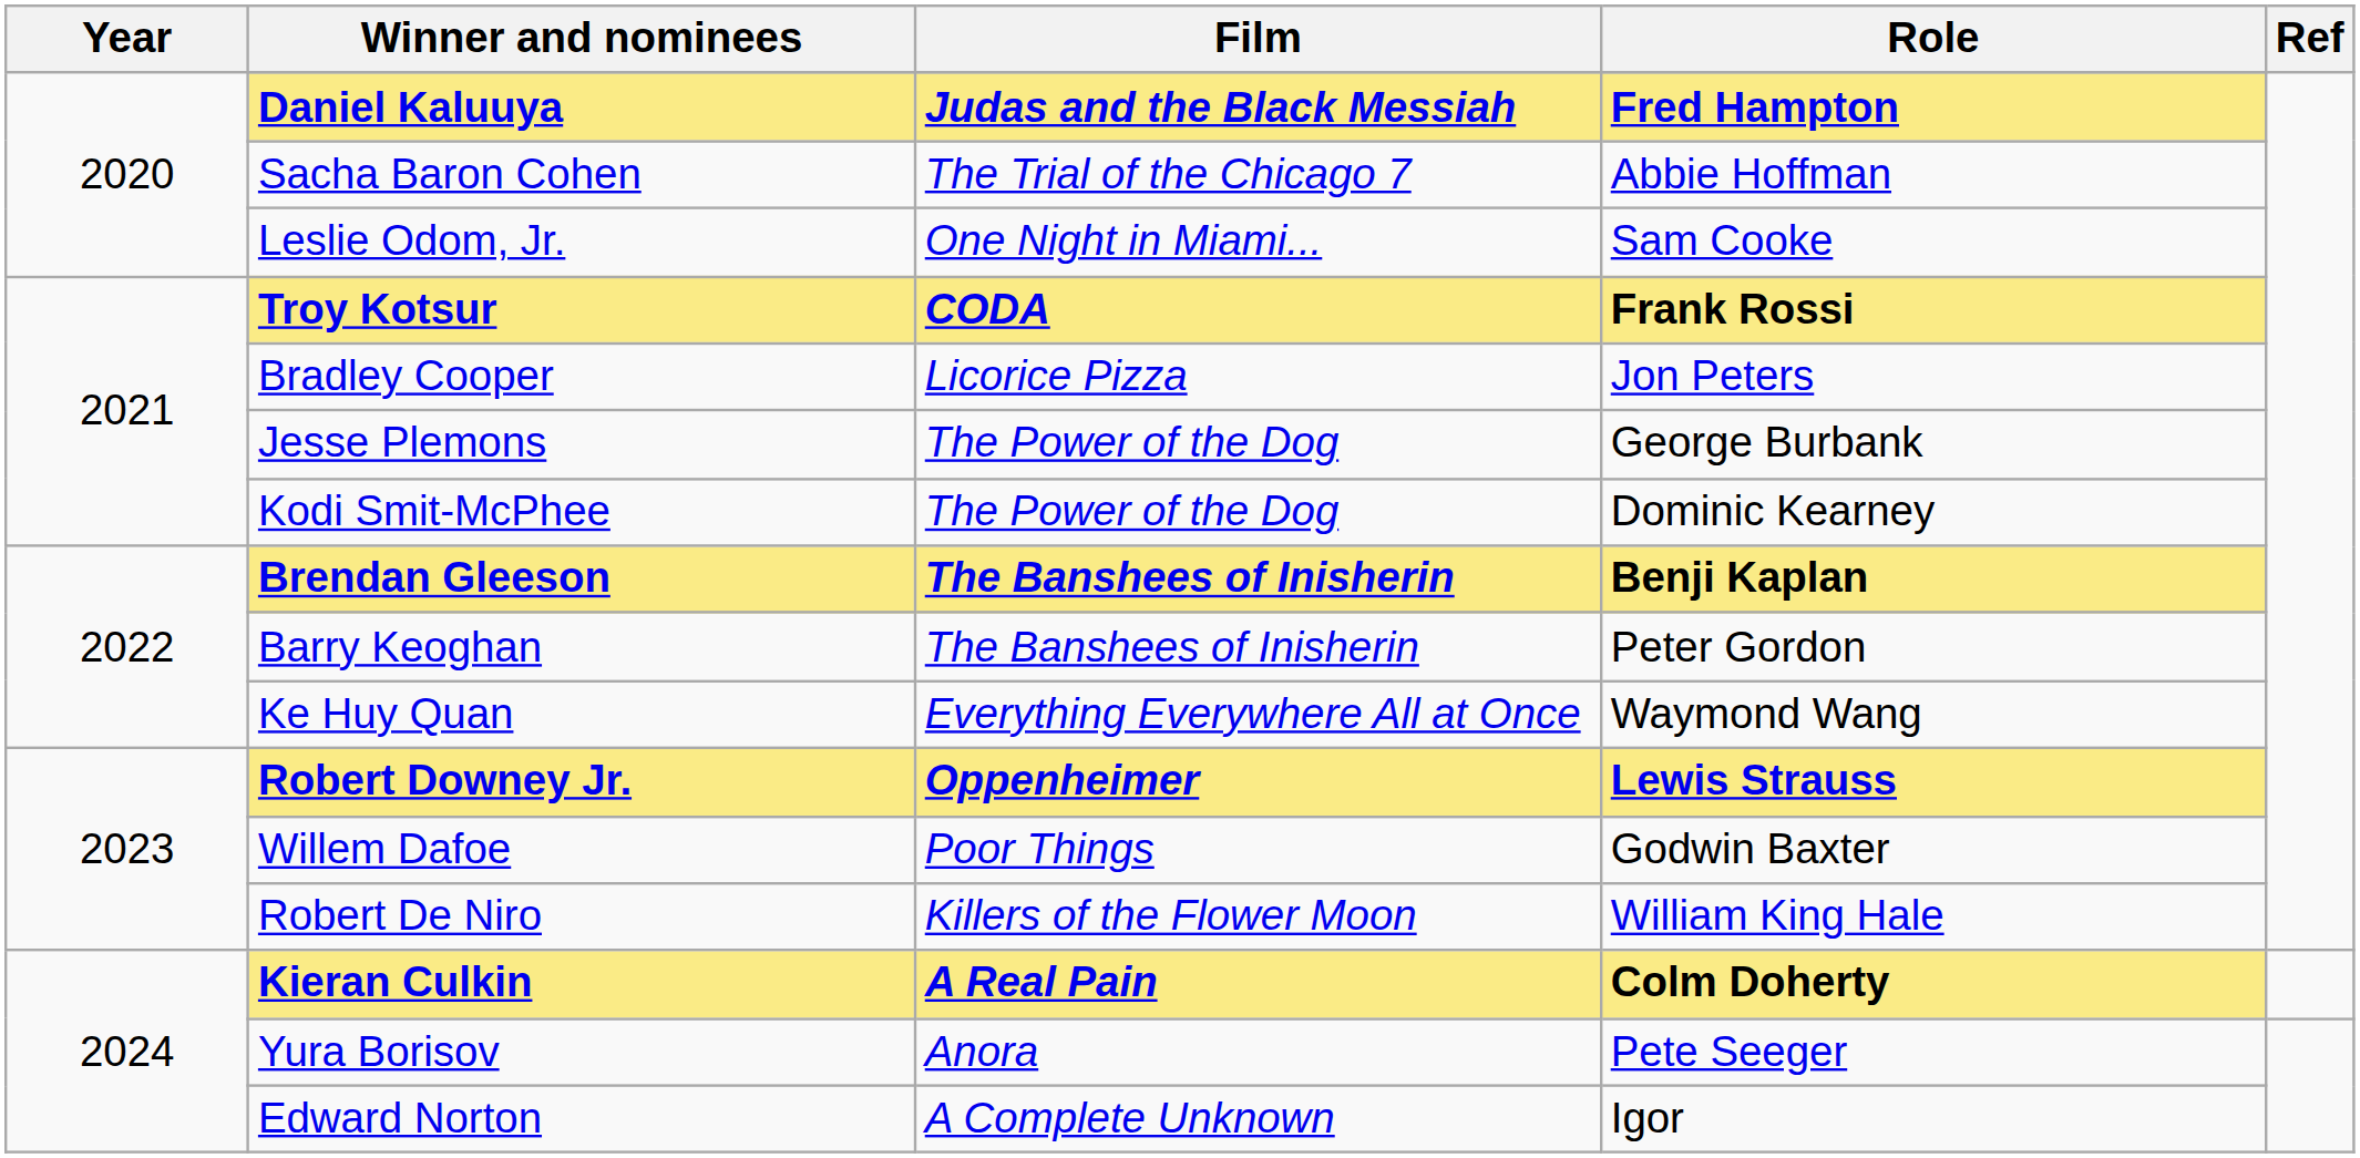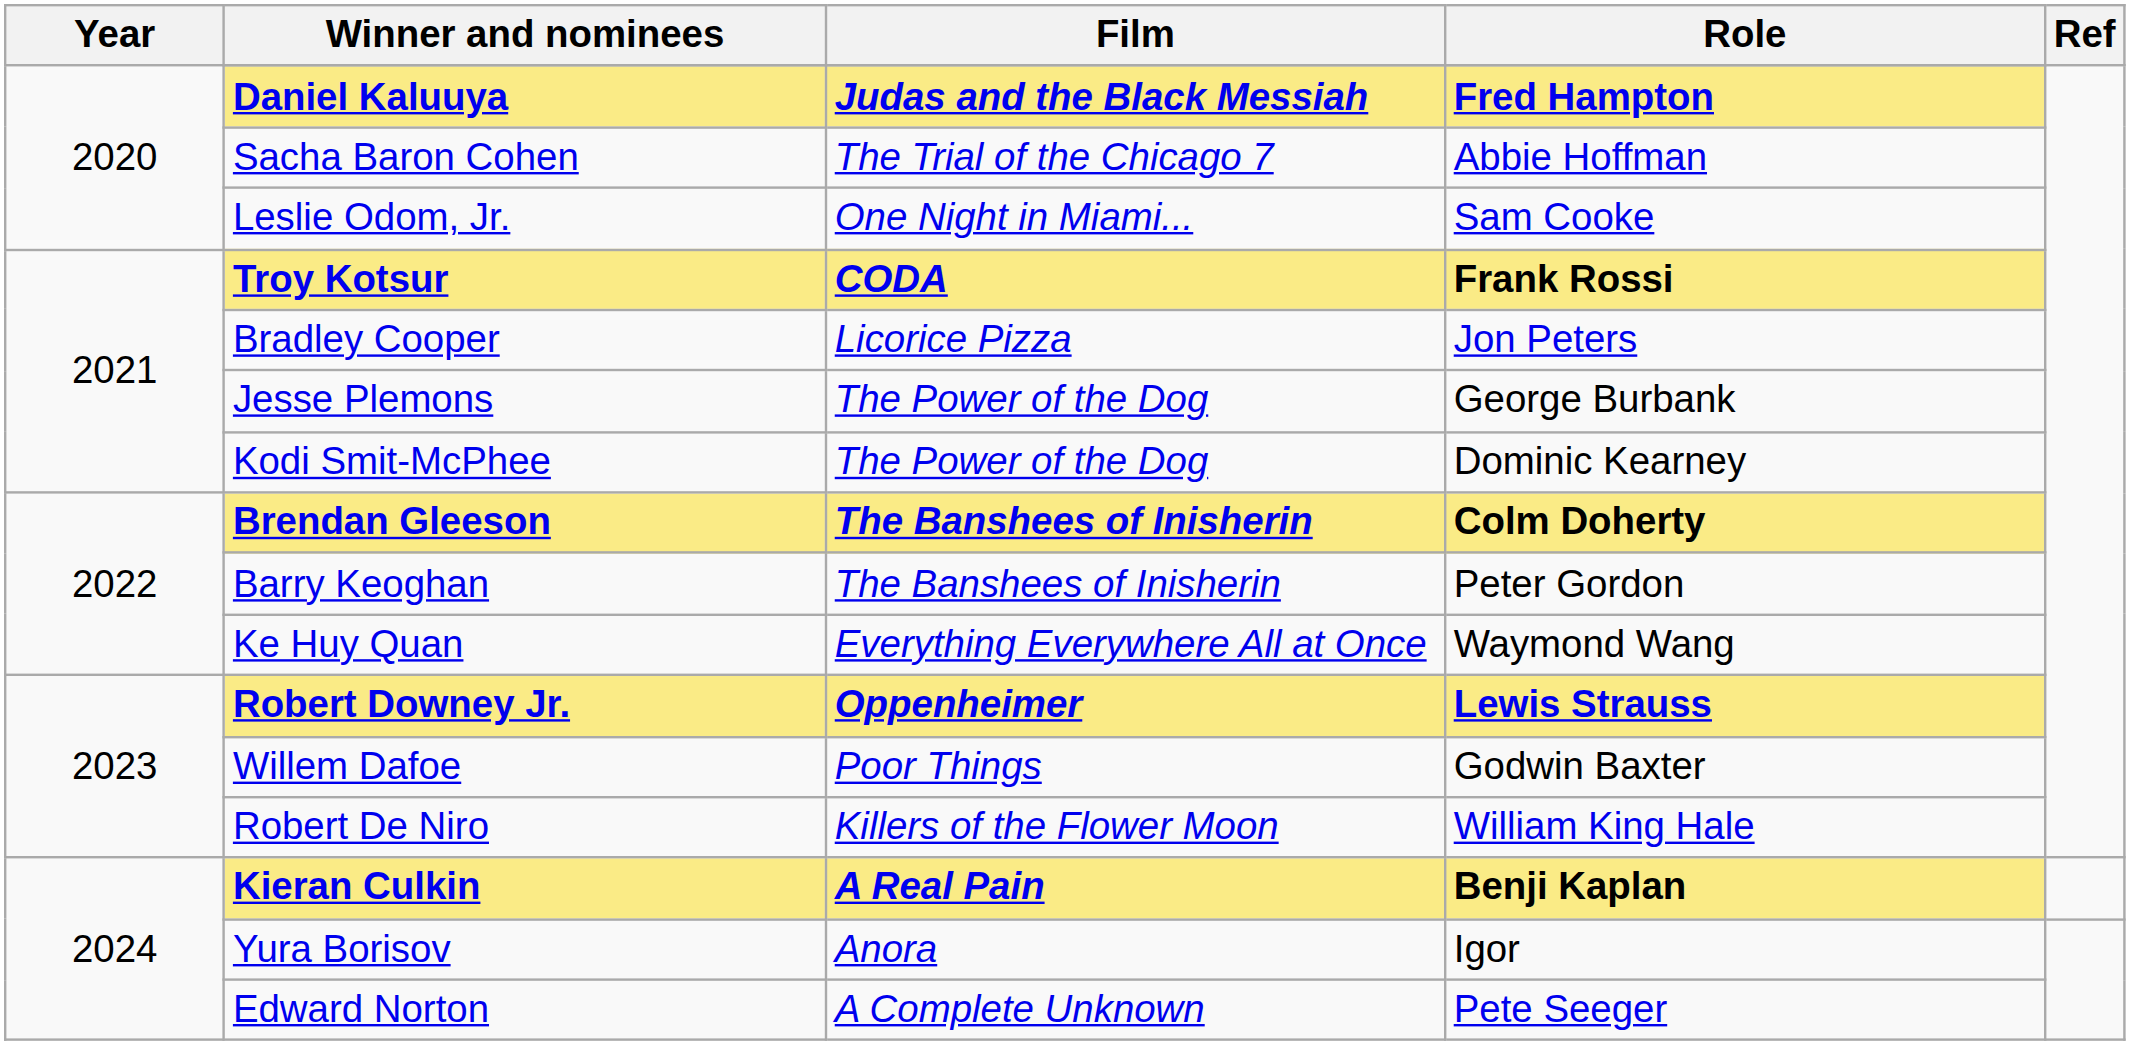Brendan Gleeson | Role: Benji Kaplan -> Colm Doherty
Kieran Culkin | Role: Colm Doherty -> Benji Kaplan
Yura Borisov | Role: Pete Seeger -> Igor
Edward Norton | Role: Igor -> Pete Seeger
